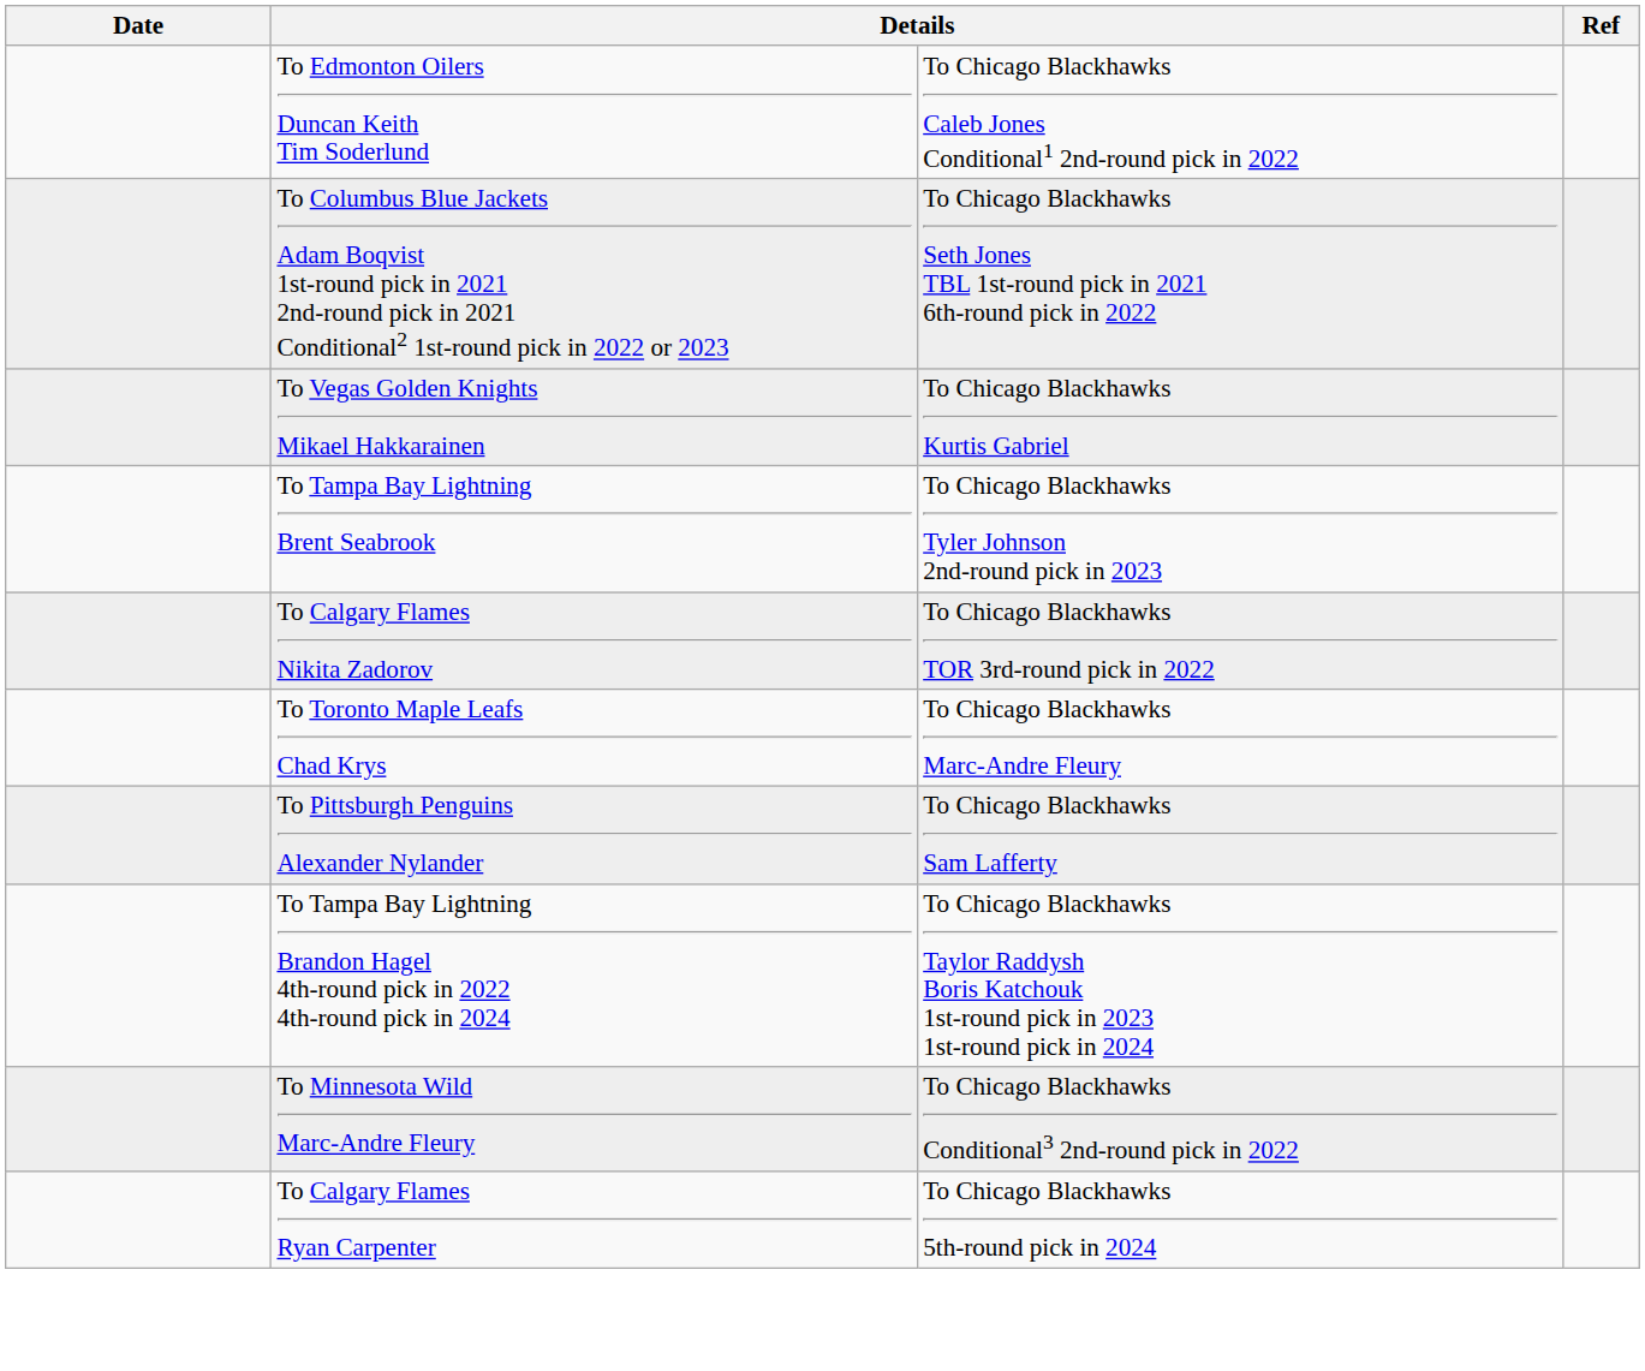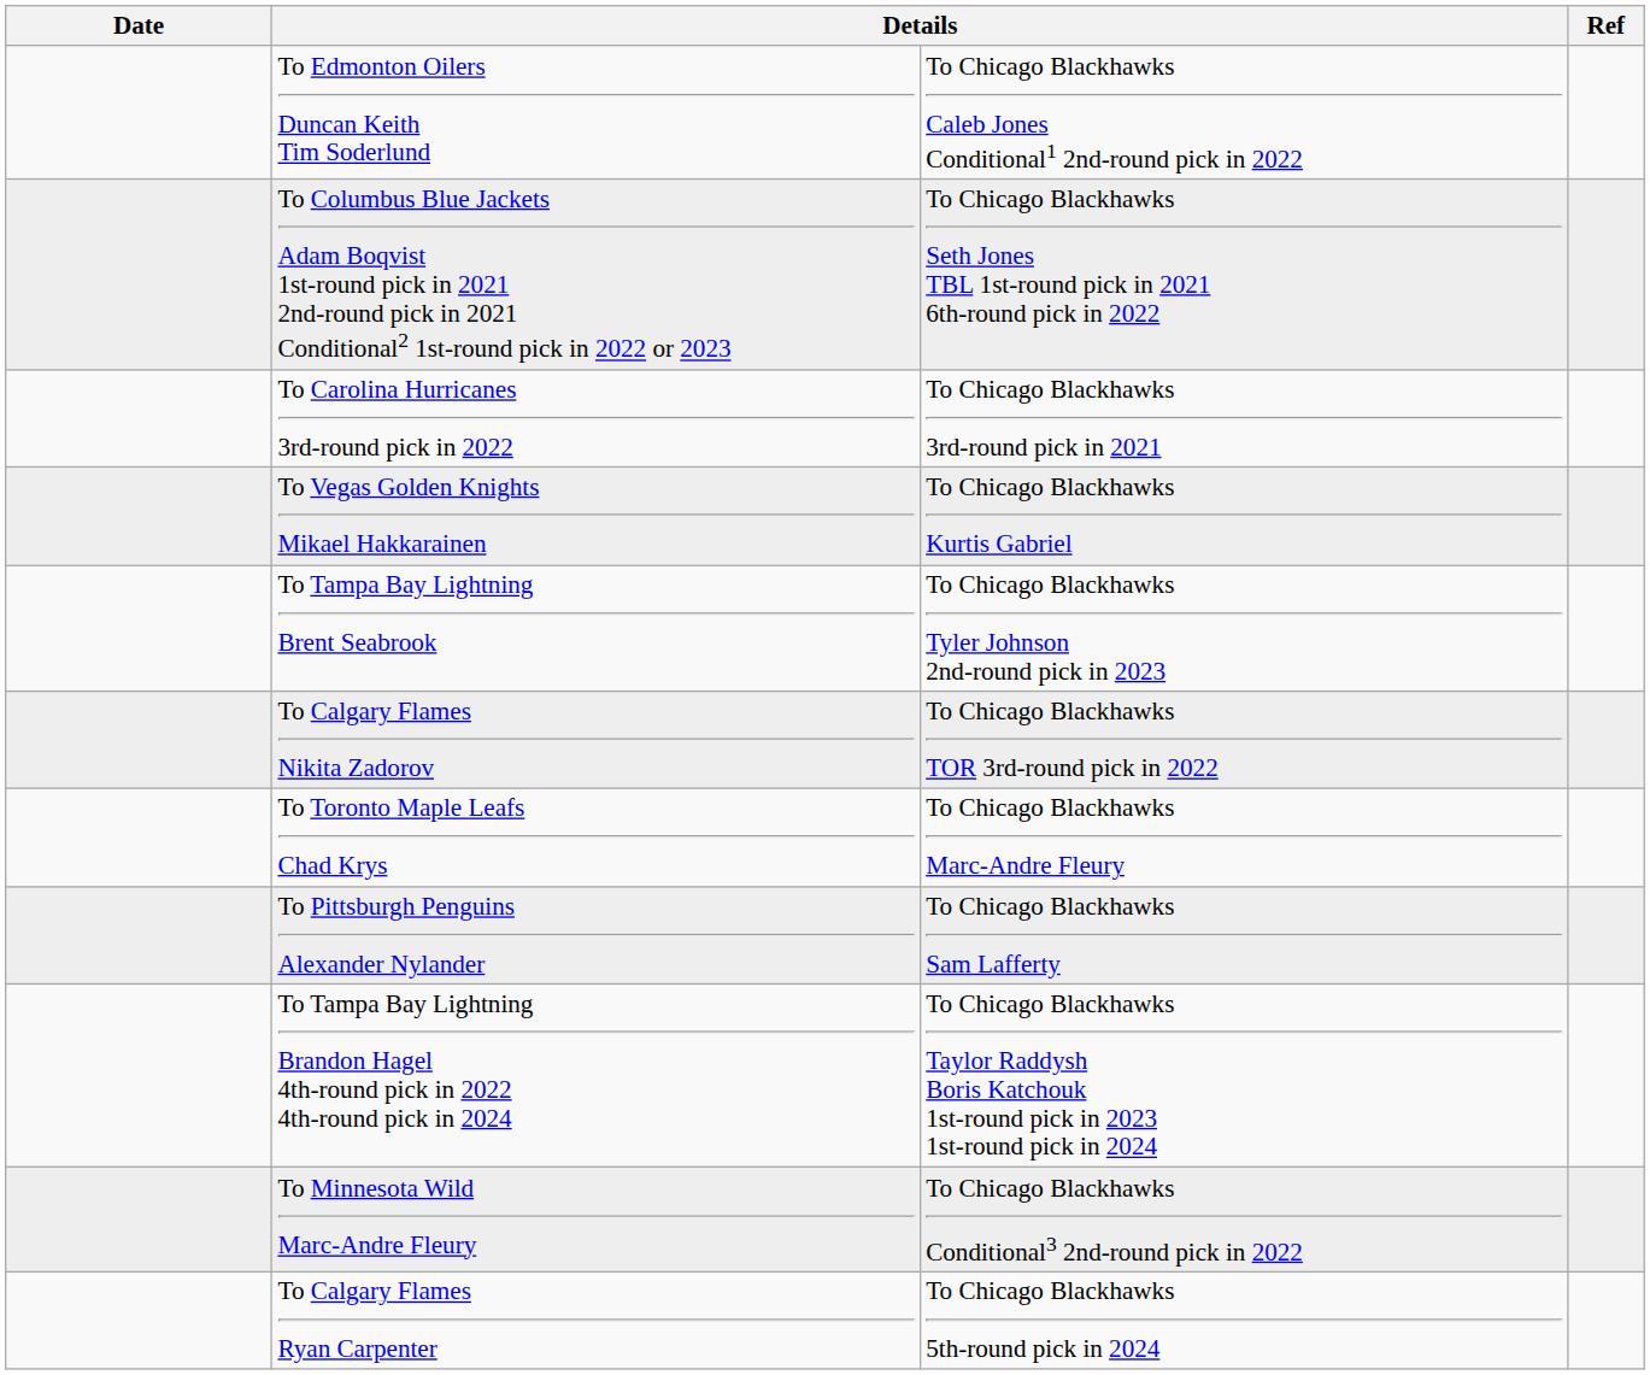+ row: To Carolina Hurricanes 3rd-round pick in 2022 | To Chicago Blackhawks 3rd-round pick in 2021
